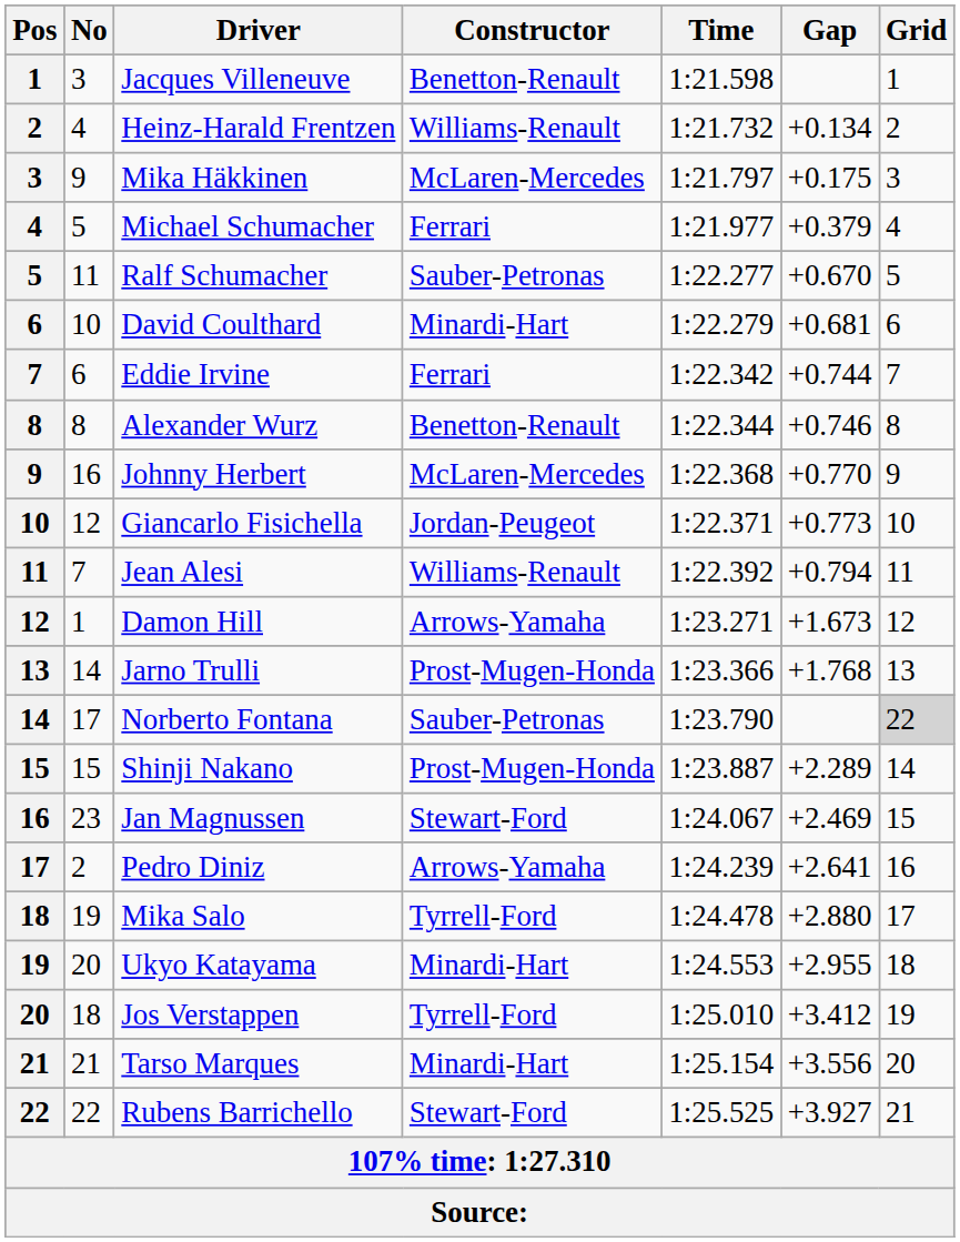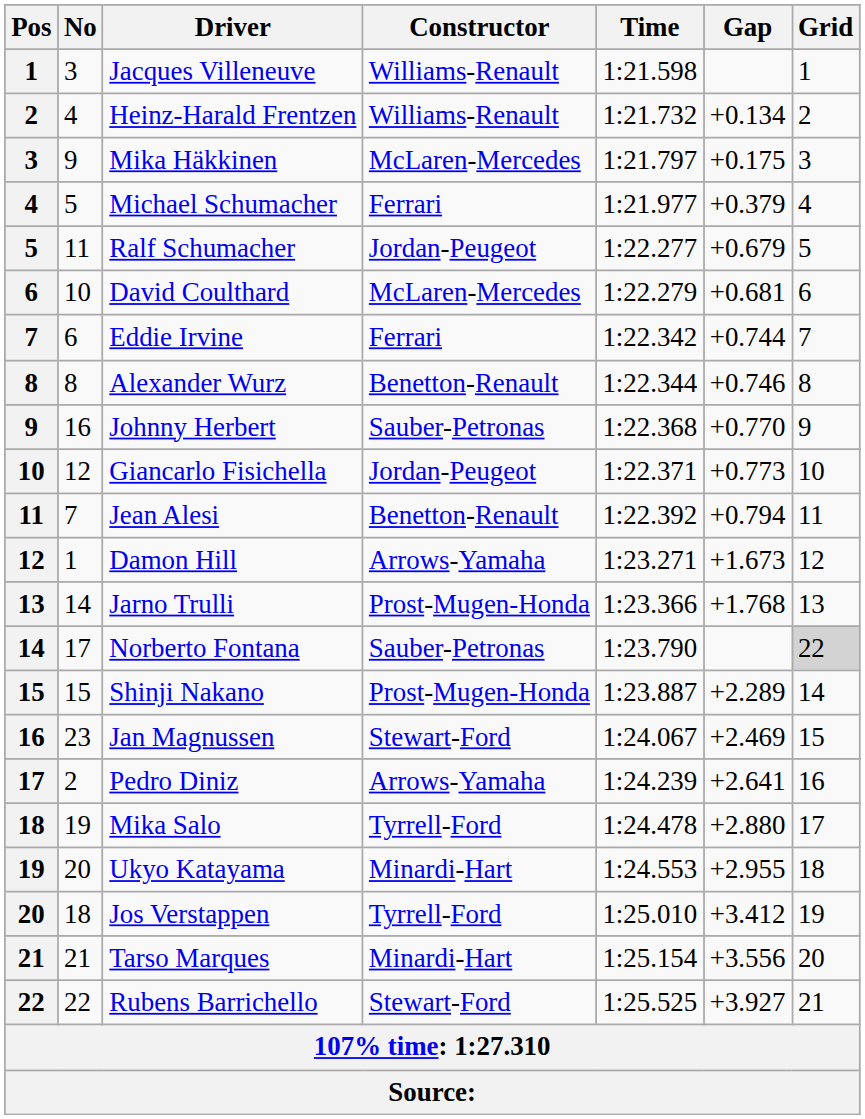Jacques Villeneuve | Constructor: Benetton-Renault -> Williams-Renault
Ralf Schumacher | Constructor: Sauber-Petronas -> Jordan-Peugeot
Ralf Schumacher | Gap: +0.670 -> +0.679
David Coulthard | Constructor: Minardi-Hart -> McLaren-Mercedes
Johnny Herbert | Constructor: McLaren-Mercedes -> Sauber-Petronas
Jean Alesi | Constructor: Williams-Renault -> Benetton-Renault
